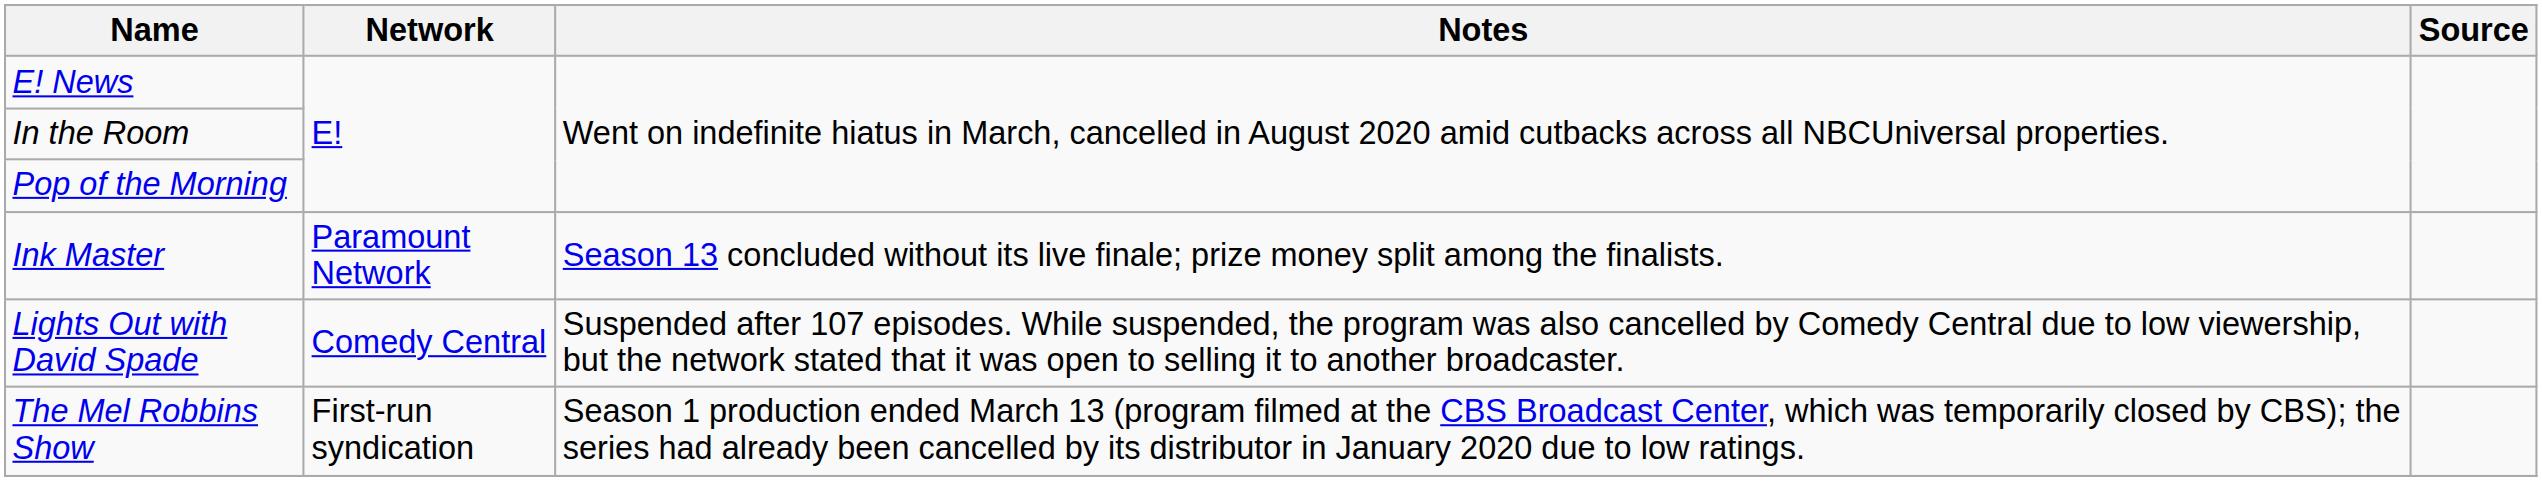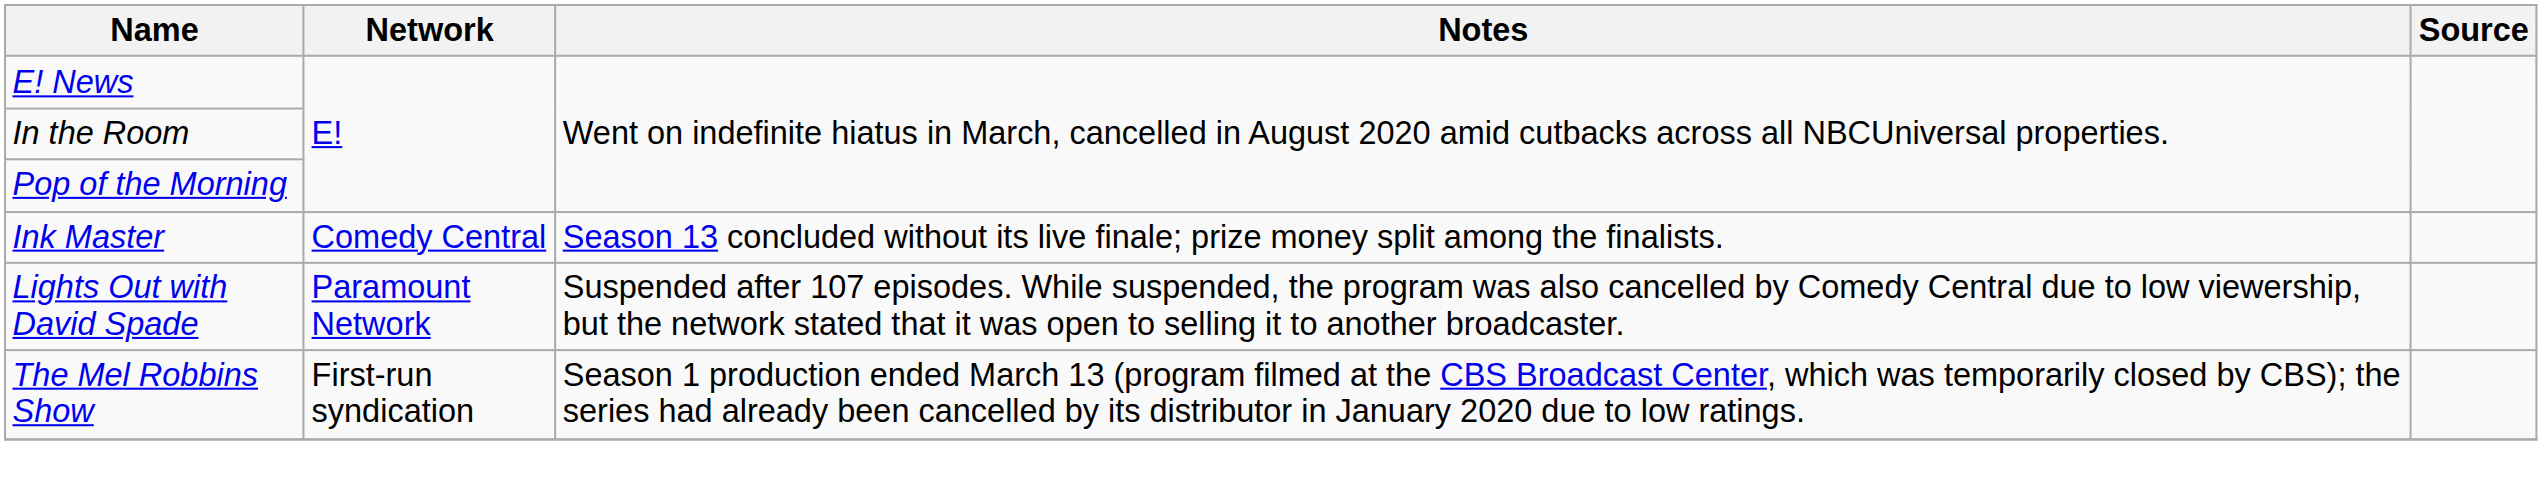Ink Master | Network: Paramount Network -> Comedy Central
Lights Out with David Spade | Network: Comedy Central -> Paramount Network
